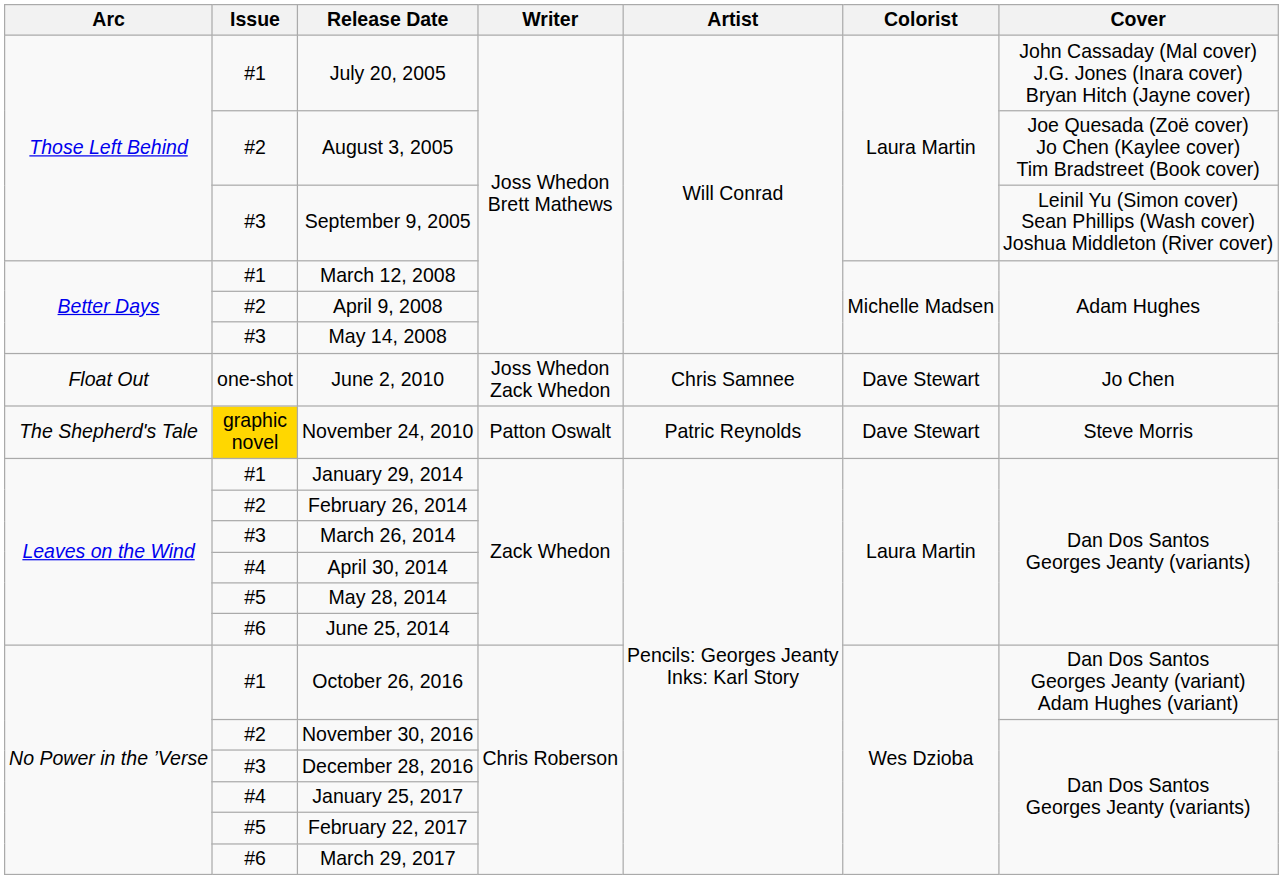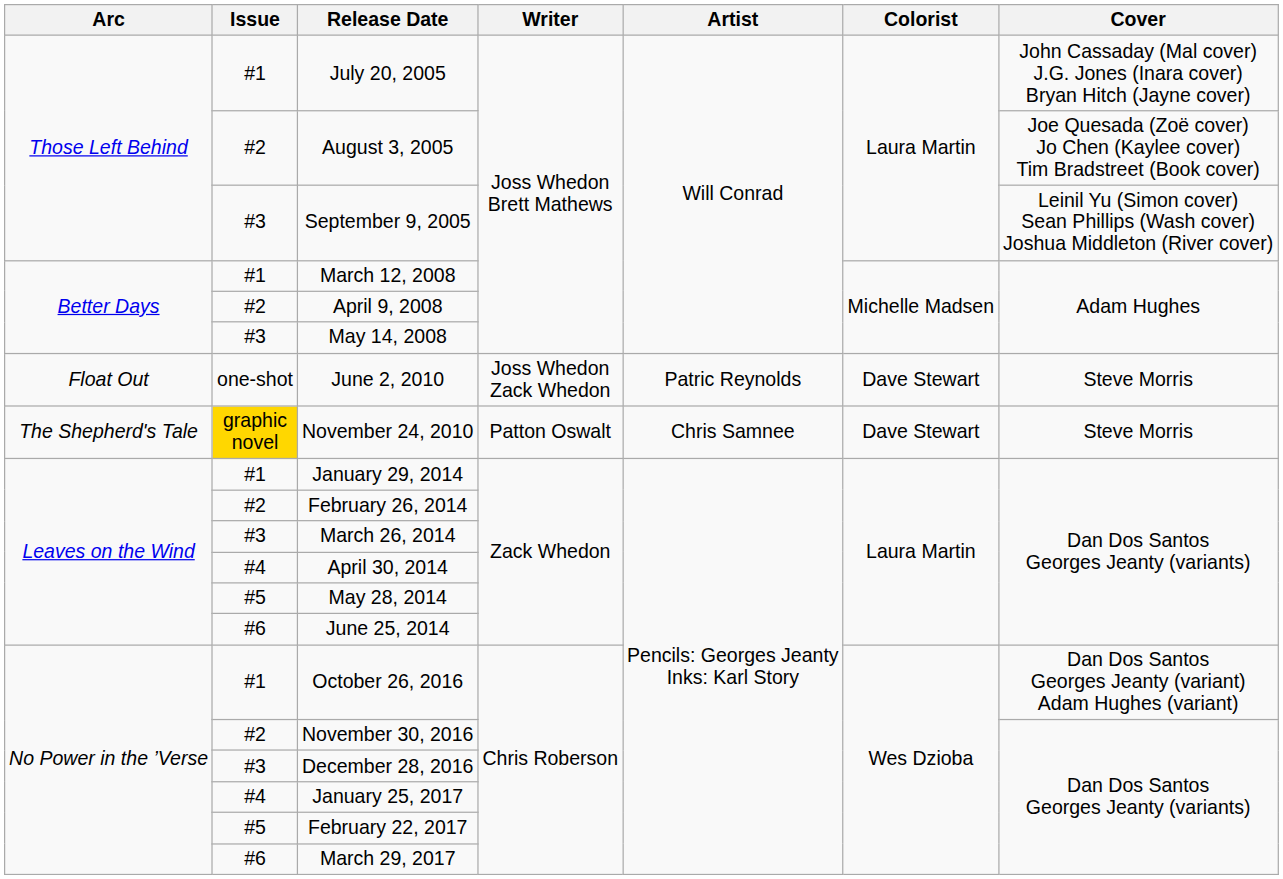June 2, 2010 | Artist: Chris Samnee -> Patric Reynolds
June 2, 2010 | Cover: Jo Chen -> Steve Morris
November 24, 2010 | Artist: Patric Reynolds -> Chris Samnee
